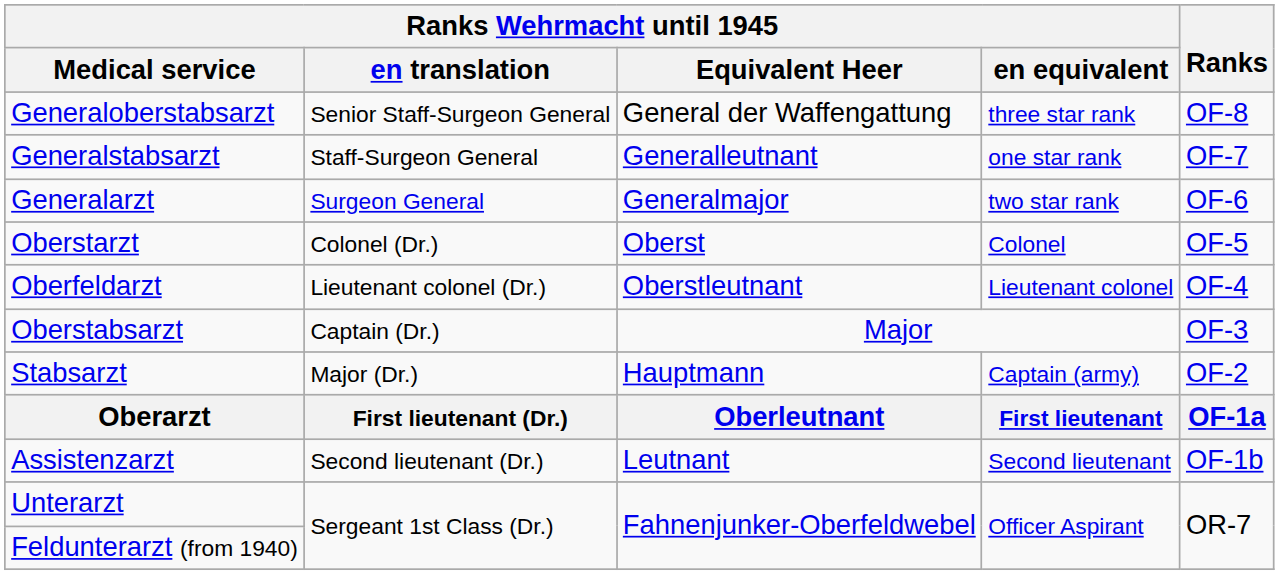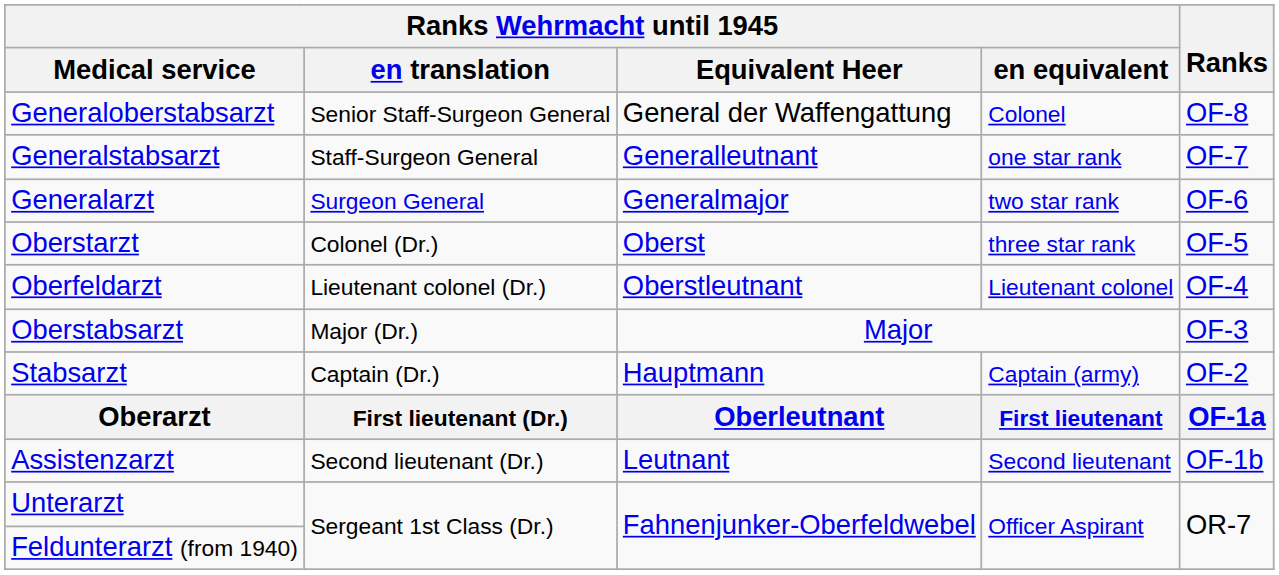Generaloberstabsarzt | Ranks Wehrmacht until 1945 / en equivalent: three star rank -> Colonel
Oberstarzt | Ranks Wehrmacht until 1945 / en equivalent: Colonel -> three star rank
Oberstabsarzt | Ranks Wehrmacht until 1945 / en translation: Captain (Dr.) -> Major (Dr.)
Stabsarzt | Ranks Wehrmacht until 1945 / en translation: Major (Dr.) -> Captain (Dr.)
